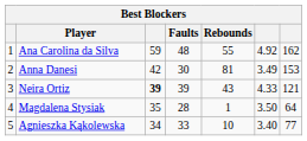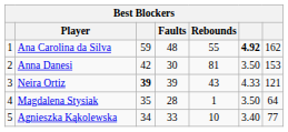Ana Carolina da Silva | column 6: normal -> bold
Anna Danesi | column 6: 3.49 -> 3.50
